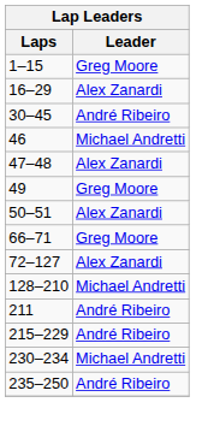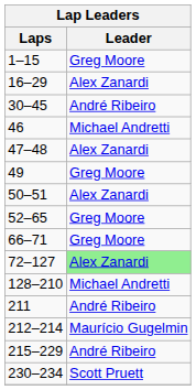+ row: 52–65 | Greg Moore
72–127 | Leader: no background -> lightgreen background
+ row: 212–214 | Maurício Gugelmin
230–234 | Leader: Michael Andretti -> Scott Pruett
- row: 235–250 | André Ribeiro
